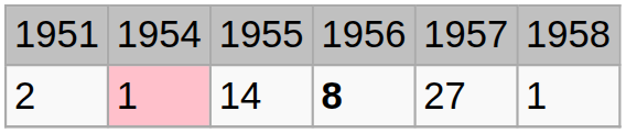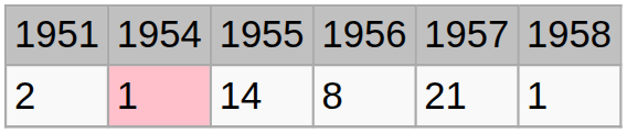2 | column 4: bold -> normal
2 | column 5: 27 -> 21
